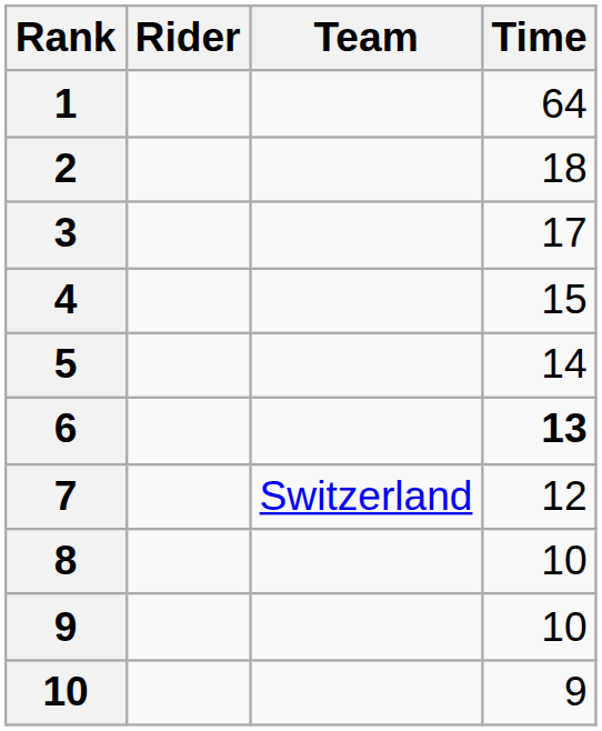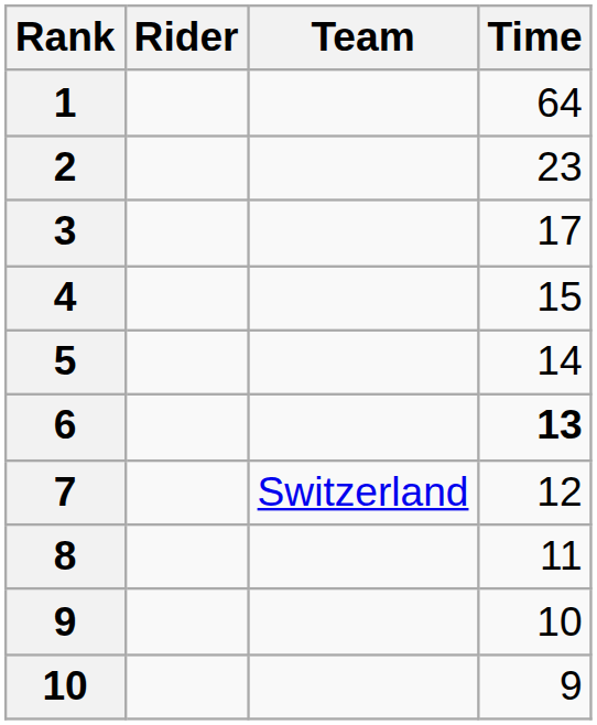2 | Time: 18 -> 23
8 | Time: 10 -> 11
